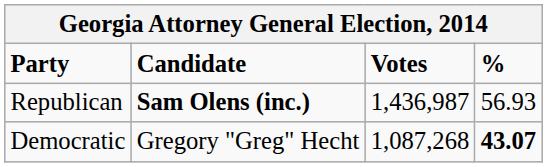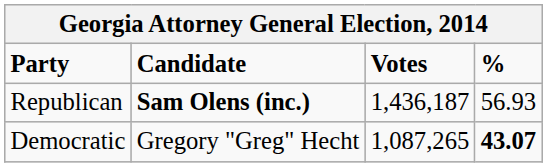Republican | Votes: 1,436,987 -> 1,436,187
Democratic | Votes: 1,087,268 -> 1,087,265
